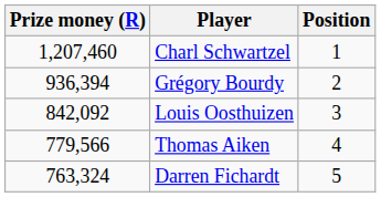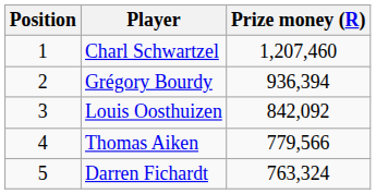columns swapped: Position <-> Prize money (R)
